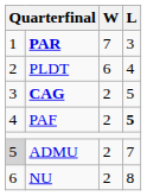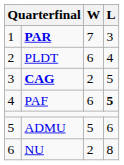PAF | W: 2 -> 6
ADMU | column 1: lightgrey background -> no background
ADMU | W: 2 -> 5
ADMU | L: 7 -> 6
